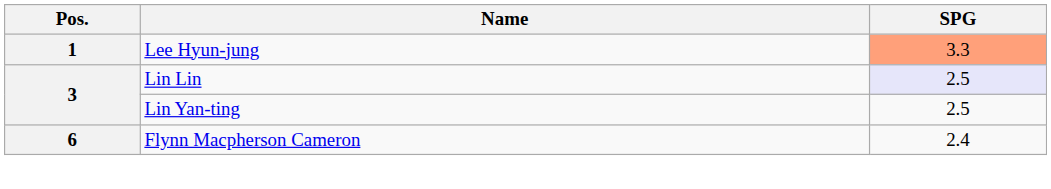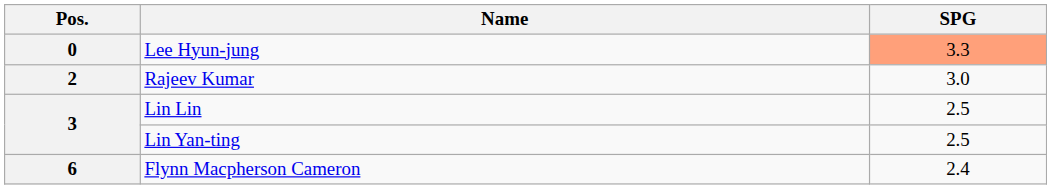Lee Hyun-jung | Pos.: 1 -> 0
+ row: 2 | Rajeev Kumar | 3.0
Lin Lin | SPG: lavender background -> no background
